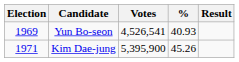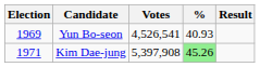Kim Dae-jung | Votes: 5,395,900 -> 5,397,908
Kim Dae-jung | %: no background -> lightgreen background
